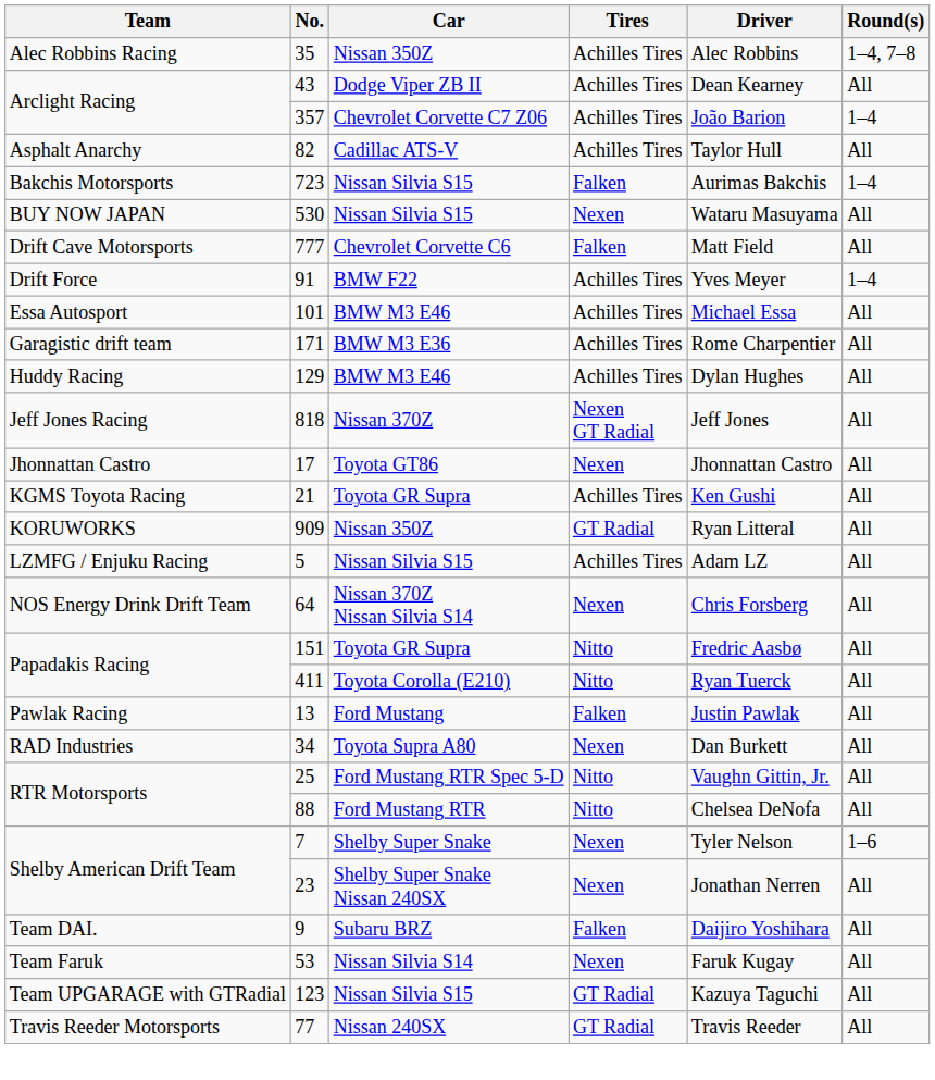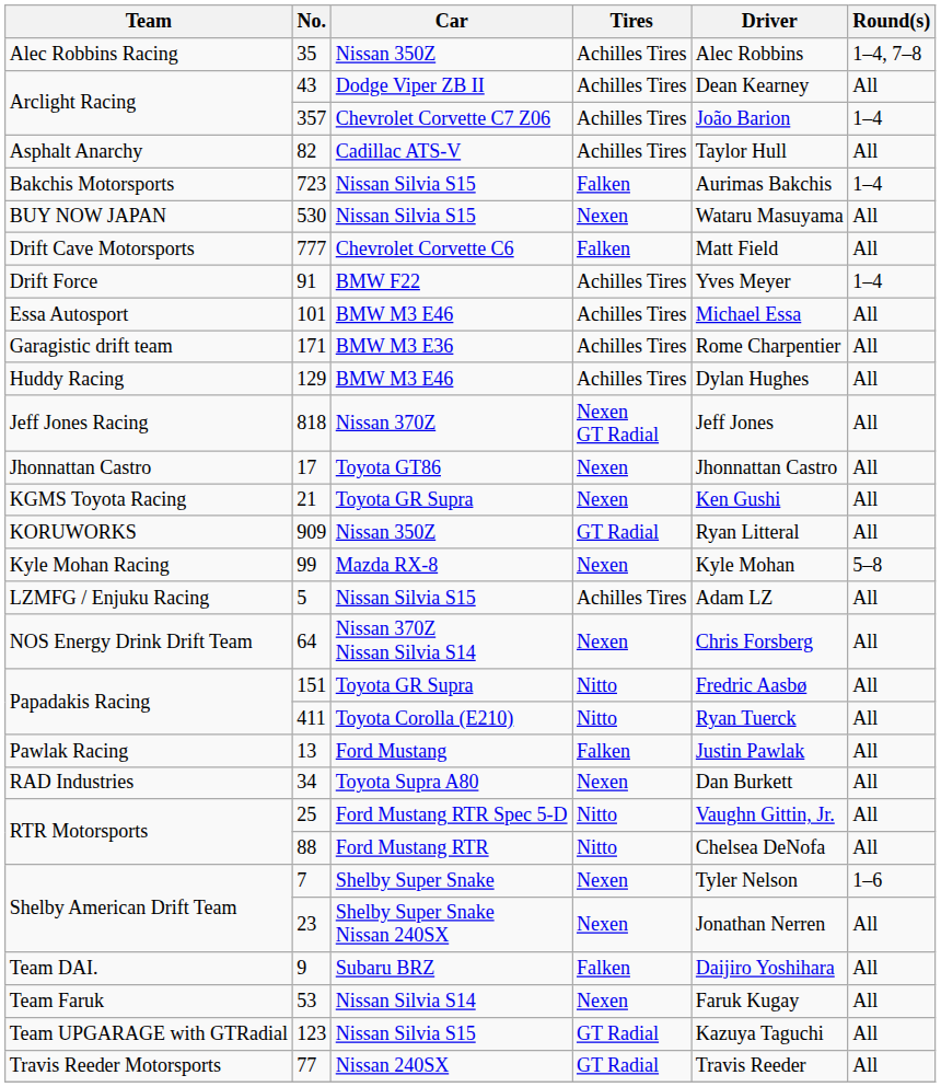21 | Tires: Achilles Tires -> Nexen
+ row: Kyle Mohan Racing | 99 | Mazda RX-8 | Nexen | Kyle Mohan | 5–8
